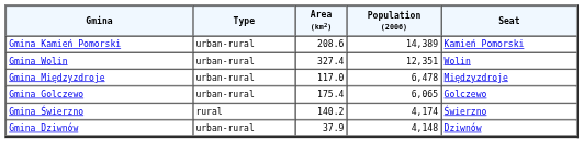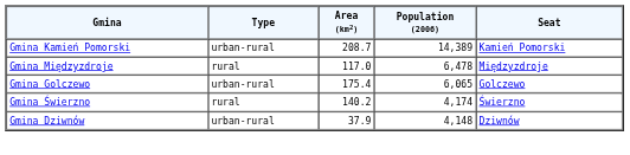Gmina Kamień Pomorski | Area (km2): 208.6 -> 208.7
- row: Gmina Wolin | urban-rural | 327.4 | 12,351 | Wolin
Gmina Międzyzdroje | Type: urban-rural -> rural
